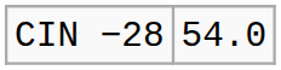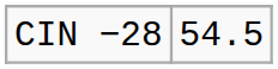CIN −28 | column 2: 54.0 -> 54.5
